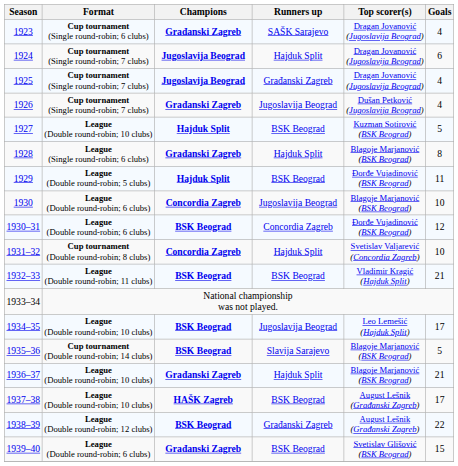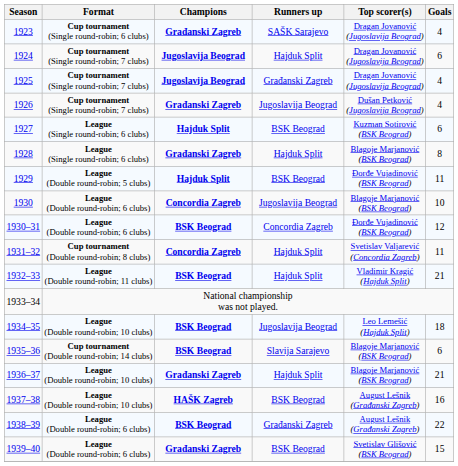1927 | Format: League (Double round-robin; 10 clubs) -> League (Single round-robin; 6 clubs)
1927 | Goals: 5 -> 6
1931–32 | Goals: 10 -> 11
1932–33 | Runners up: BSK Beograd -> Hajduk Split
1934–35 | Goals: 17 -> 18
1935–36 | Goals: 5 -> 6
1937–38 | Goals: 17 -> 16
1938–39 | Format: League (Double round-robin; 12 clubs) -> League (Double round-robin; 6 clubs)
